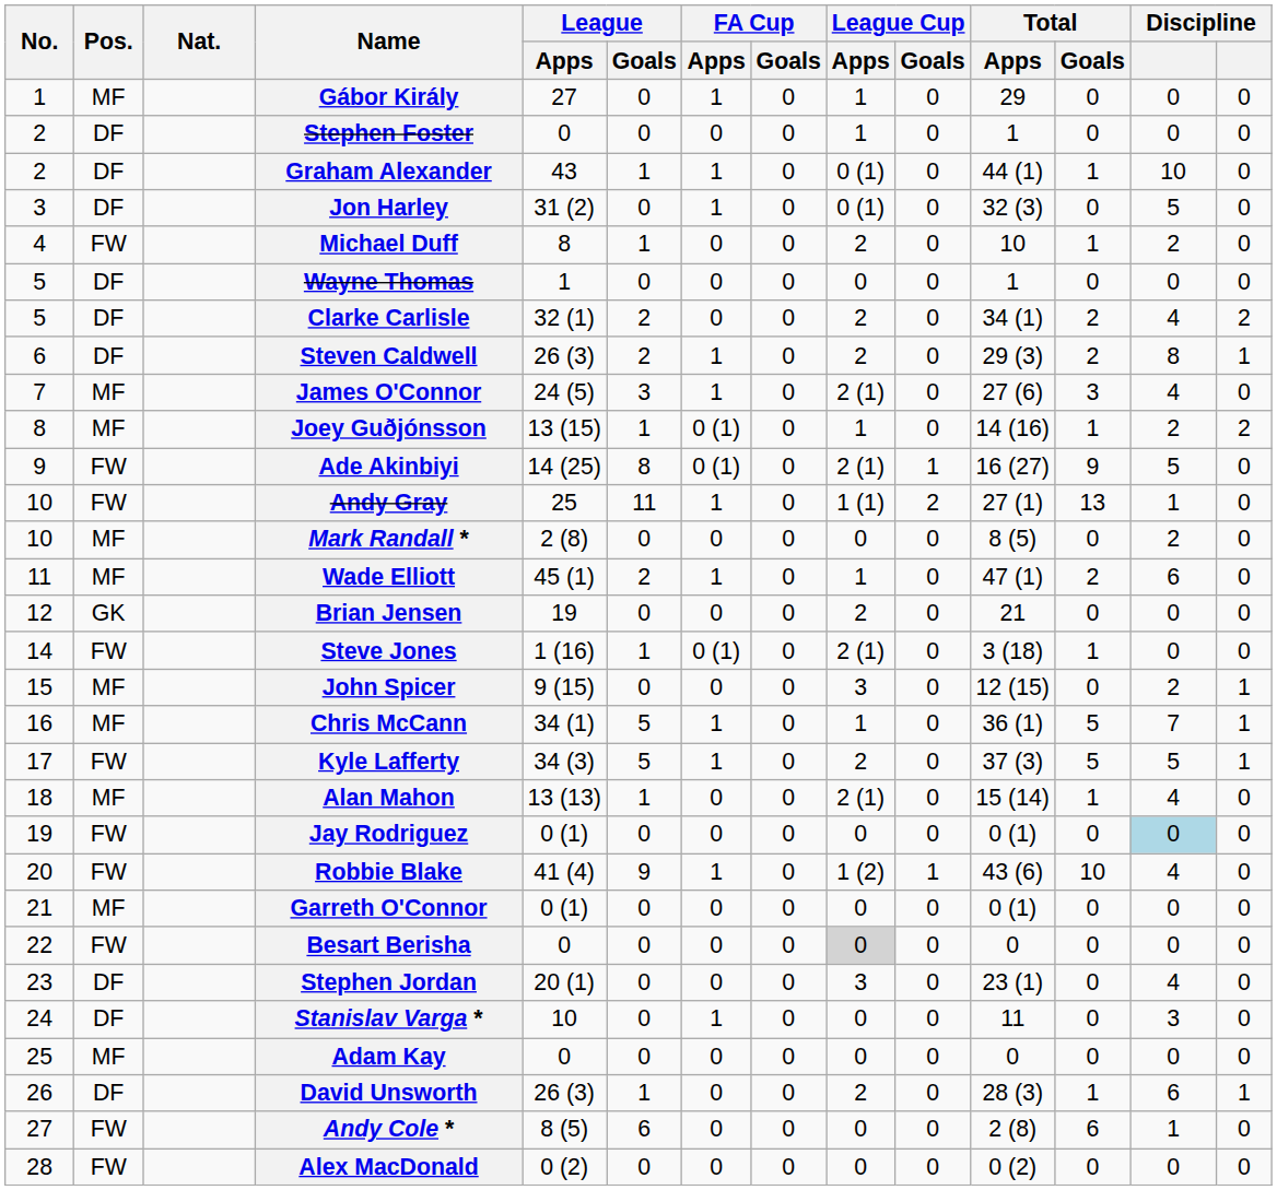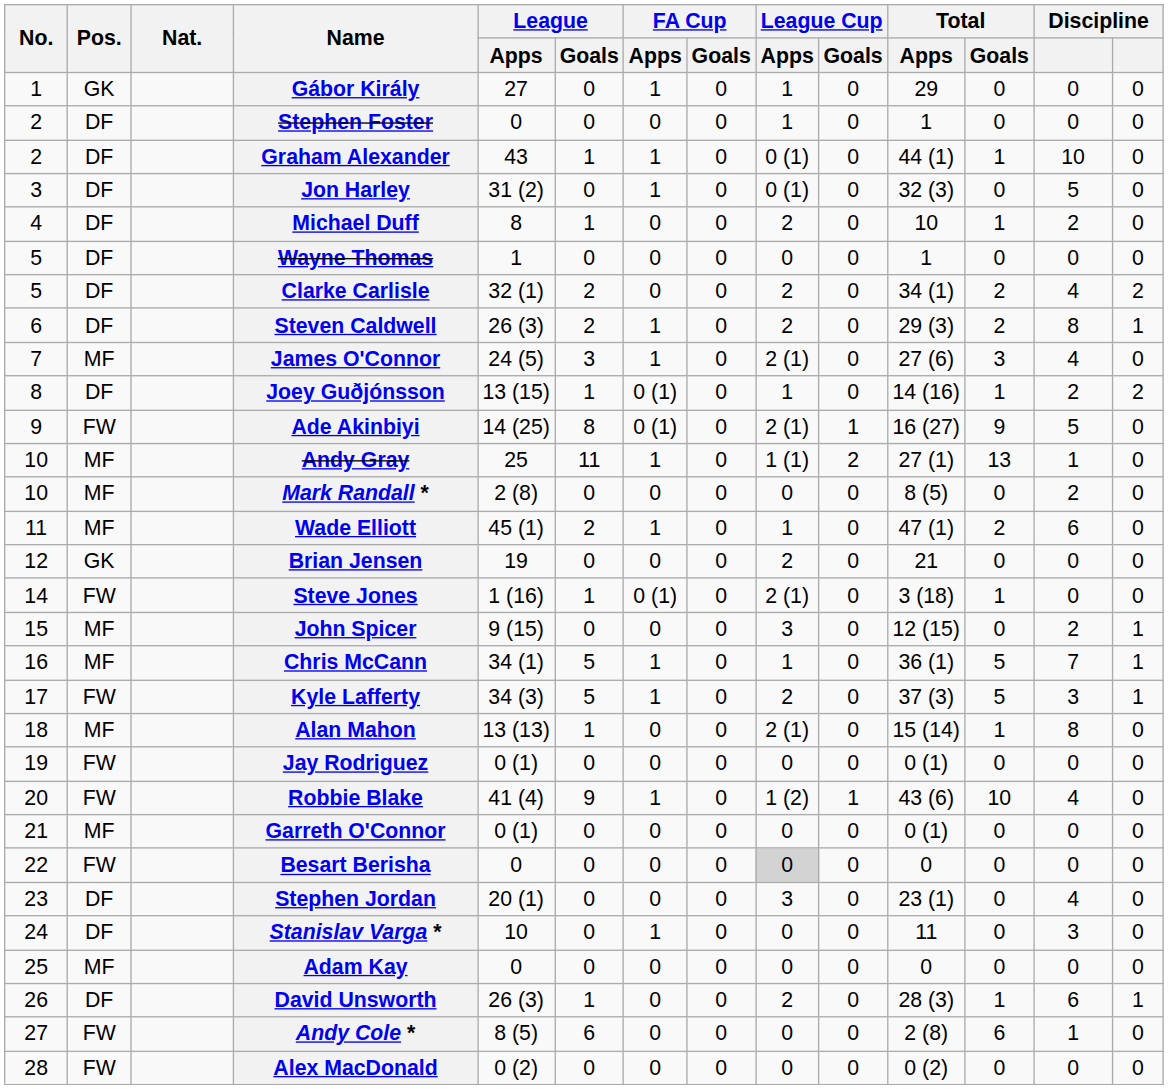Gábor Király | Pos.: MF -> GK
Michael Duff | Pos.: FW -> DF
Joey Guðjónsson | Pos.: MF -> DF
Andy Gray | Pos.: FW -> MF
Kyle Lafferty | column 13: 5 -> 3
Alan Mahon | column 13: 4 -> 8
Jay Rodriguez | column 13: lightblue background -> no background
